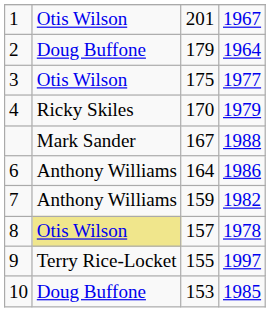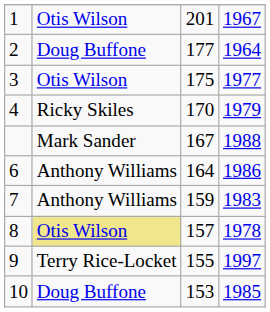2 | column 3: 179 -> 177
7 | column 4: 1982 -> 1983
